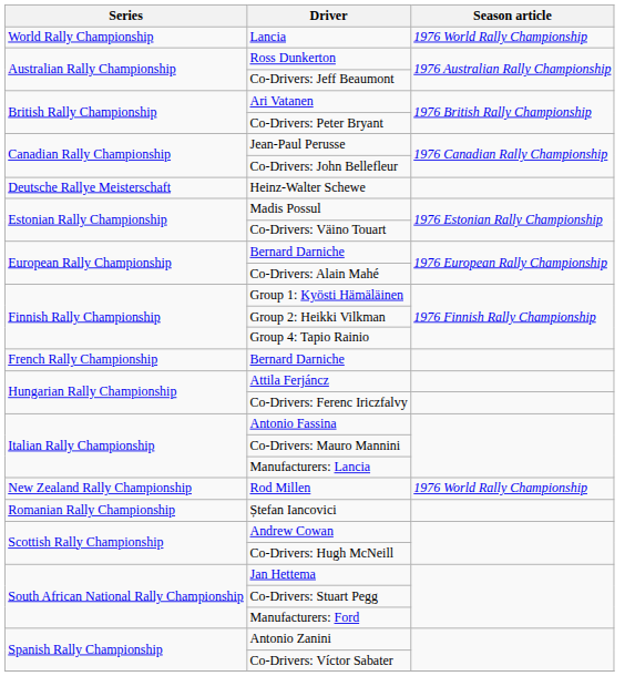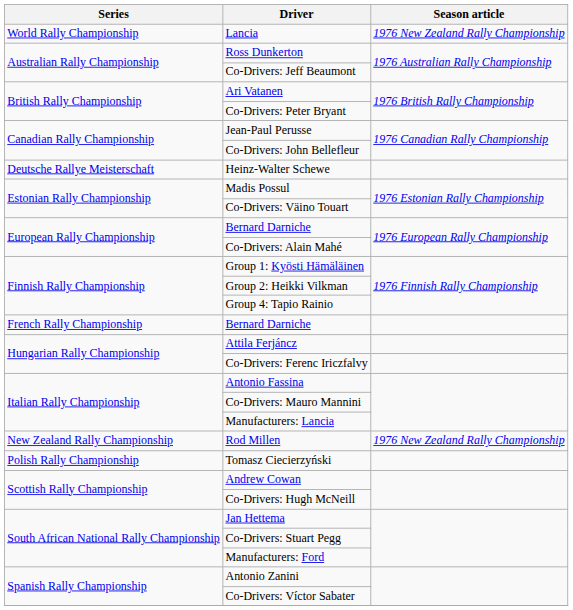Lancia | Season article: 1976 World Rally Championship -> 1976 New Zealand Rally Championship
Rod Millen | Season article: 1976 World Rally Championship -> 1976 New Zealand Rally Championship
+ row: Polish Rally Championship | Tomasz Ciecierzyński
- row: Romanian Rally Championship | Ștefan Iancovici
